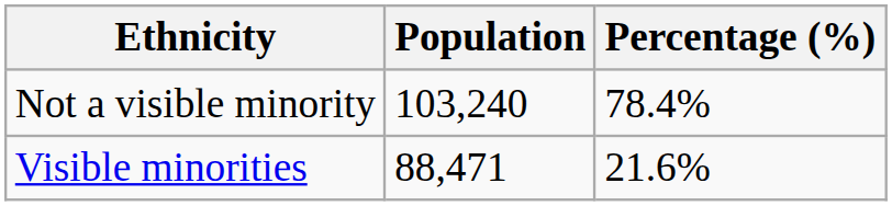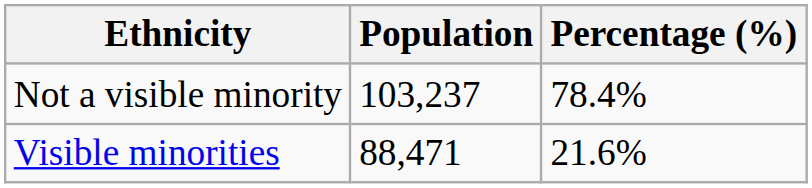Not a visible minority | Population: 103,240 -> 103,237
